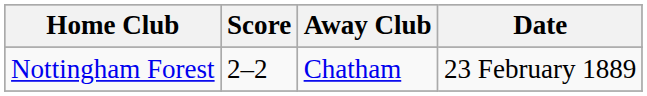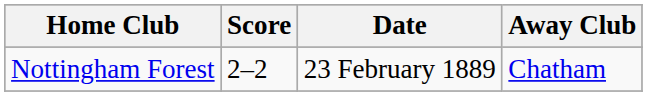columns swapped: Away Club <-> Date
